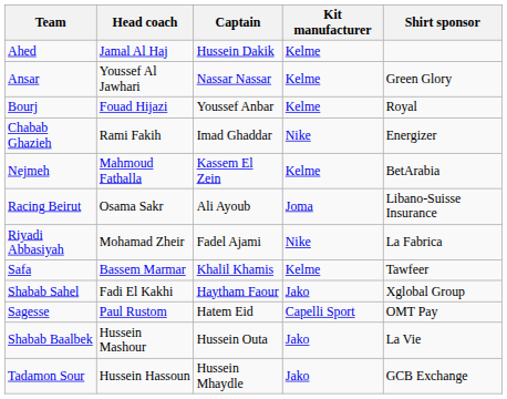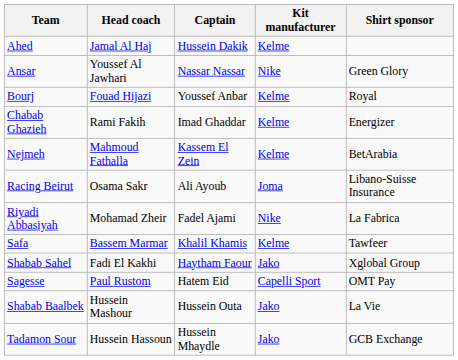Ansar | Kit manufacturer: Kelme -> Nike
Chabab Ghazieh | Kit manufacturer: Nike -> Kelme
